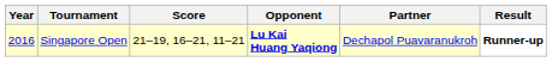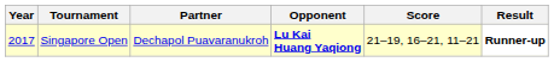columns swapped: Partner <-> Score
Singapore Open | Year: 2016 -> 2017
